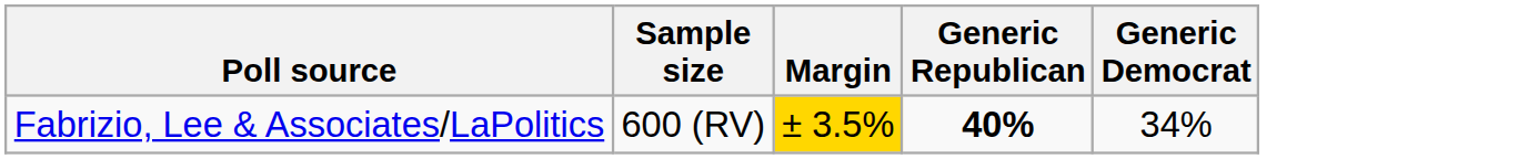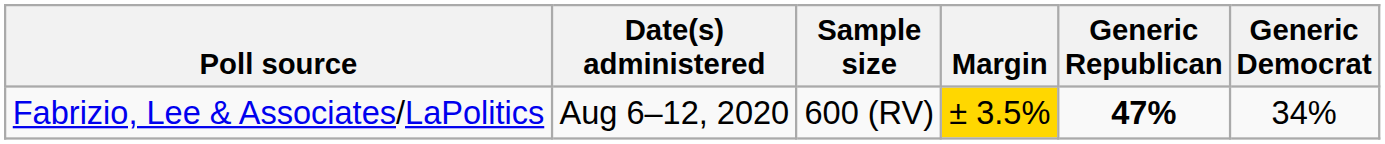+ column: Date(s) administered | Aug 6–12, 2020
Fabrizio, Lee & Associates/LaPolitics | Generic Republican: 40% -> 47%
